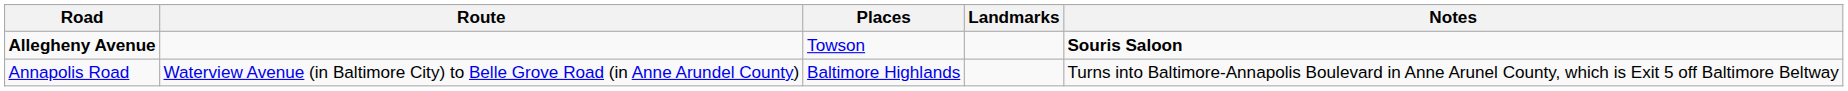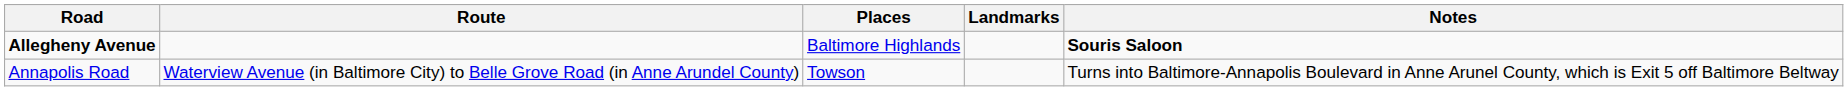Allegheny Avenue | Places: Towson -> Baltimore Highlands
Annapolis Road | Places: Baltimore Highlands -> Towson
